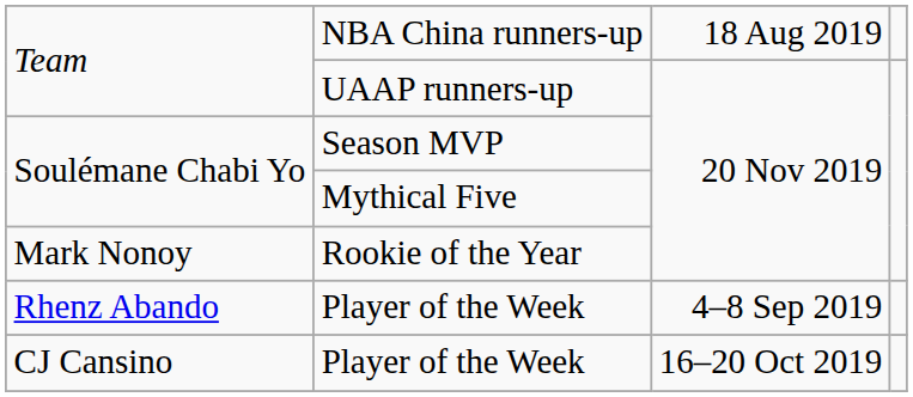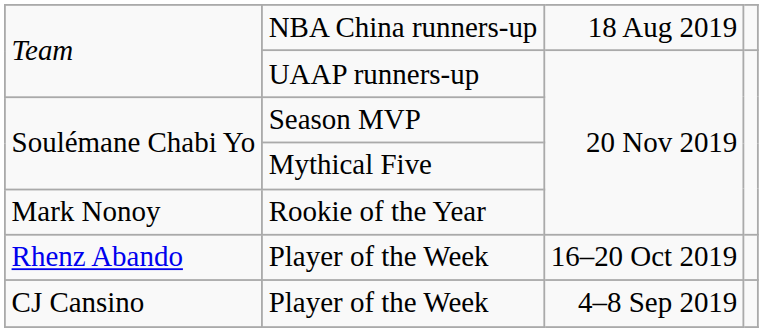Rhenz Abando | column 3: 4–8 Sep 2019 -> 16–20 Oct 2019
CJ Cansino | column 3: 16–20 Oct 2019 -> 4–8 Sep 2019
